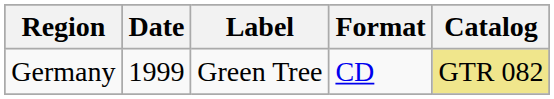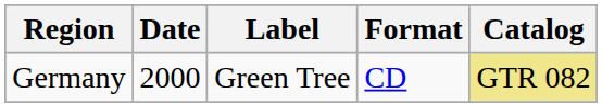Germany | Date: 1999 -> 2000
